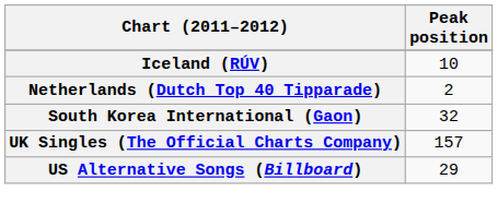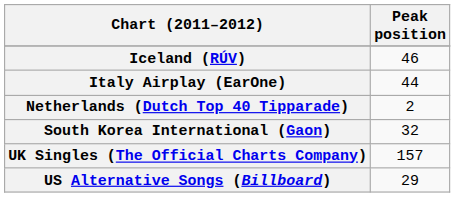Iceland (RÚV) | Peak position: 10 -> 46
+ row: Italy Airplay (EarOne) | 44
